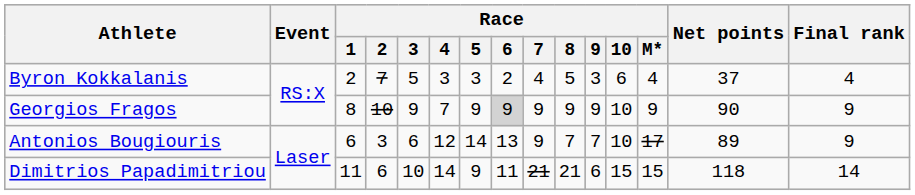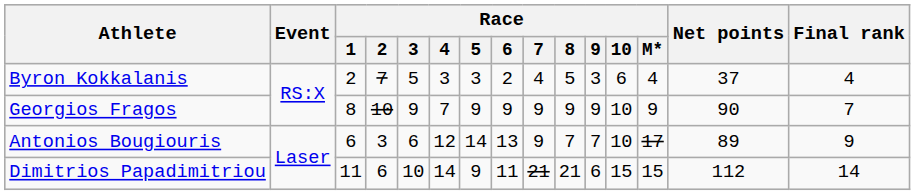Georgios Fragos | Race / 6: lightgrey background -> no background
Georgios Fragos | Final rank: 9 -> 7
Dimitrios Papadimitriou | Net points: 118 -> 112
